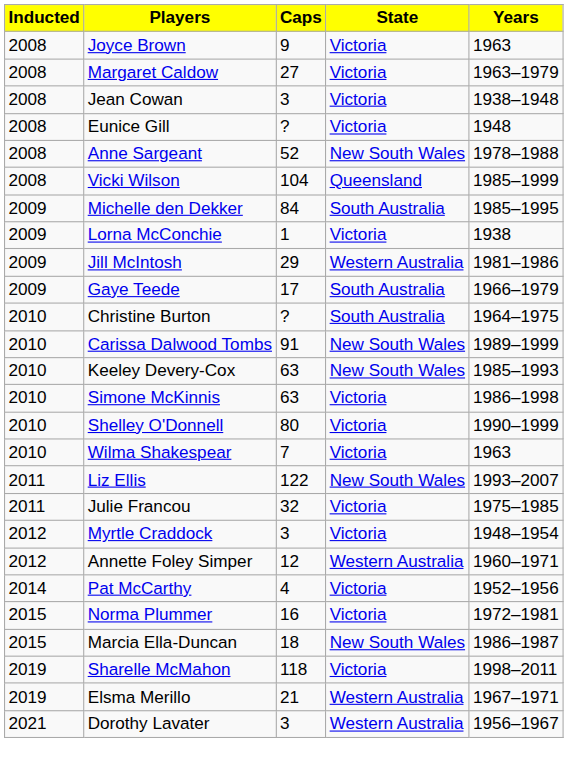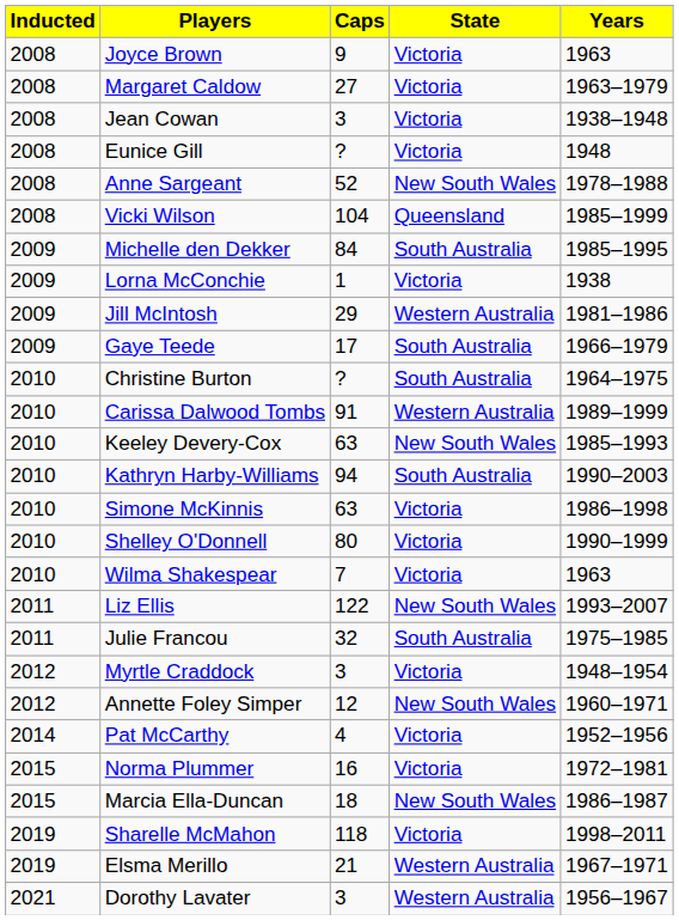Carissa Dalwood Tombs | State: New South Wales -> Western Australia
+ row: 2010 | Kathryn Harby-Williams | 94 | South Australia | 1990–2003
Julie Francou | State: Victoria -> South Australia
Annette Foley Simper | State: Western Australia -> New South Wales
